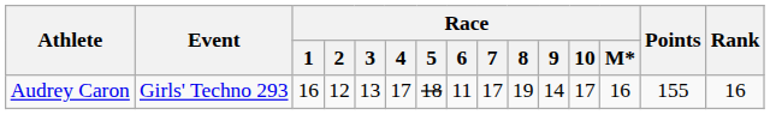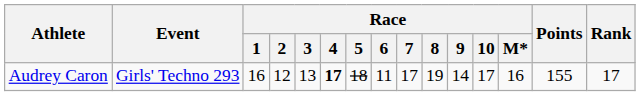Audrey Caron | Race / 4: normal -> bold
Audrey Caron | Rank: 16 -> 17
